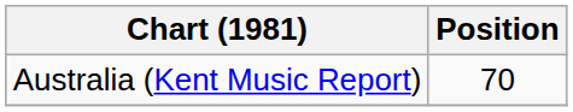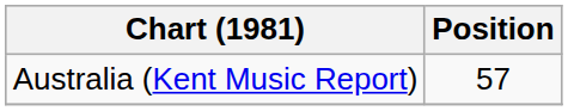Australia (Kent Music Report) | Position: 70 -> 57
